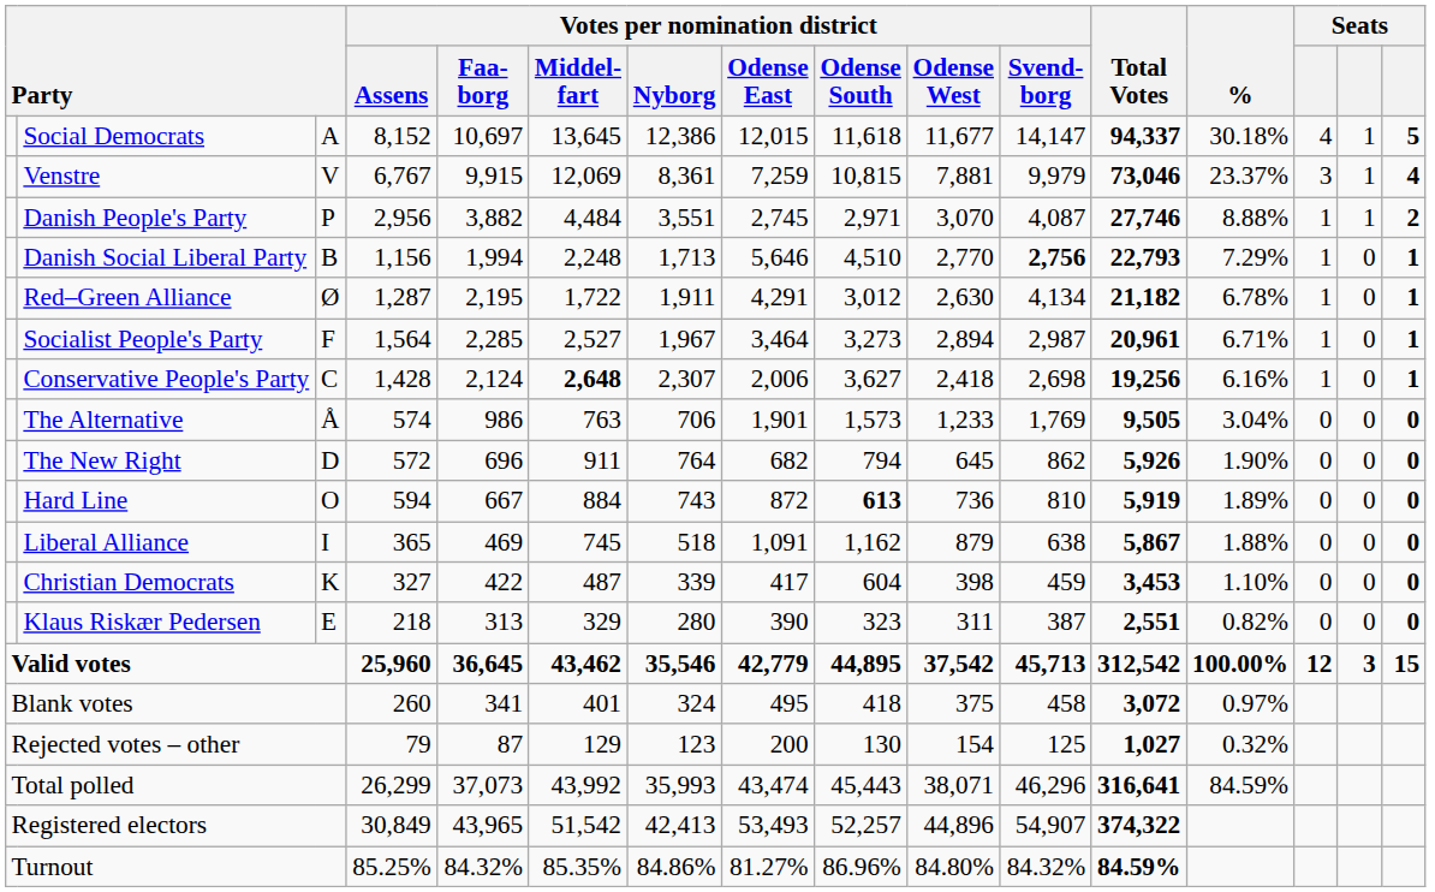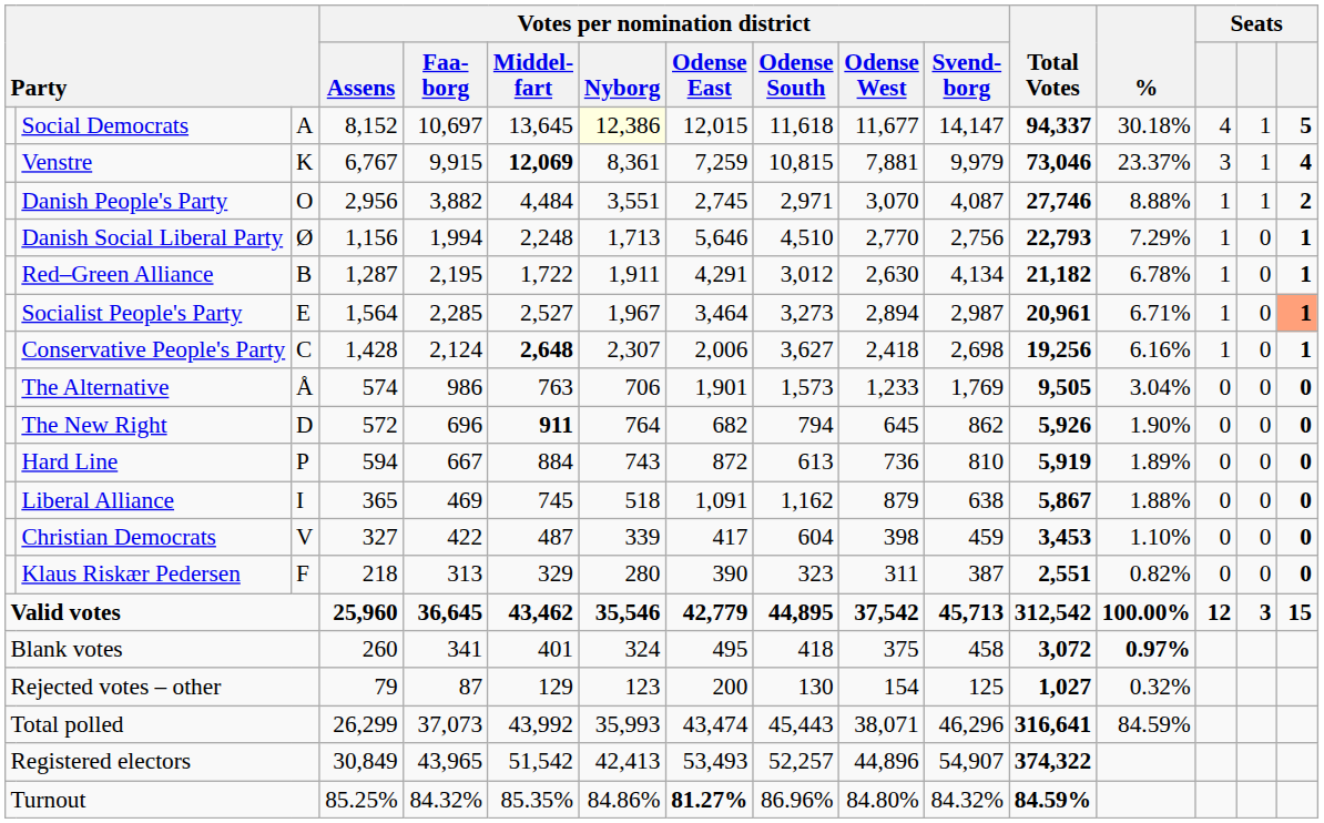Social Democrats | Votes per nomination district / Nyborg: no background -> lightyellow background
Venstre | column 3: V -> K
Venstre | Votes per nomination district / Middel- fart: normal -> bold
Danish People's Party | column 3: P -> O
Danish Social Liberal Party | column 3: B -> Ø
Danish Social Liberal Party | Votes per nomination district / Svend- borg: bold -> normal
Red–Green Alliance | column 3: Ø -> B
Socialist People's Party | column 3: F -> E
Socialist People's Party | column 16: no background -> lightsalmon background
The New Right | Votes per nomination district / Middel- fart: normal -> bold
Hard Line | column 3: O -> P
Hard Line | Votes per nomination district / Odense South: bold -> normal
Christian Democrats | column 3: K -> V
Klaus Riskær Pedersen | column 3: E -> F
Blank votes | %: normal -> bold
Turnout | Votes per nomination district / Odense East: normal -> bold
